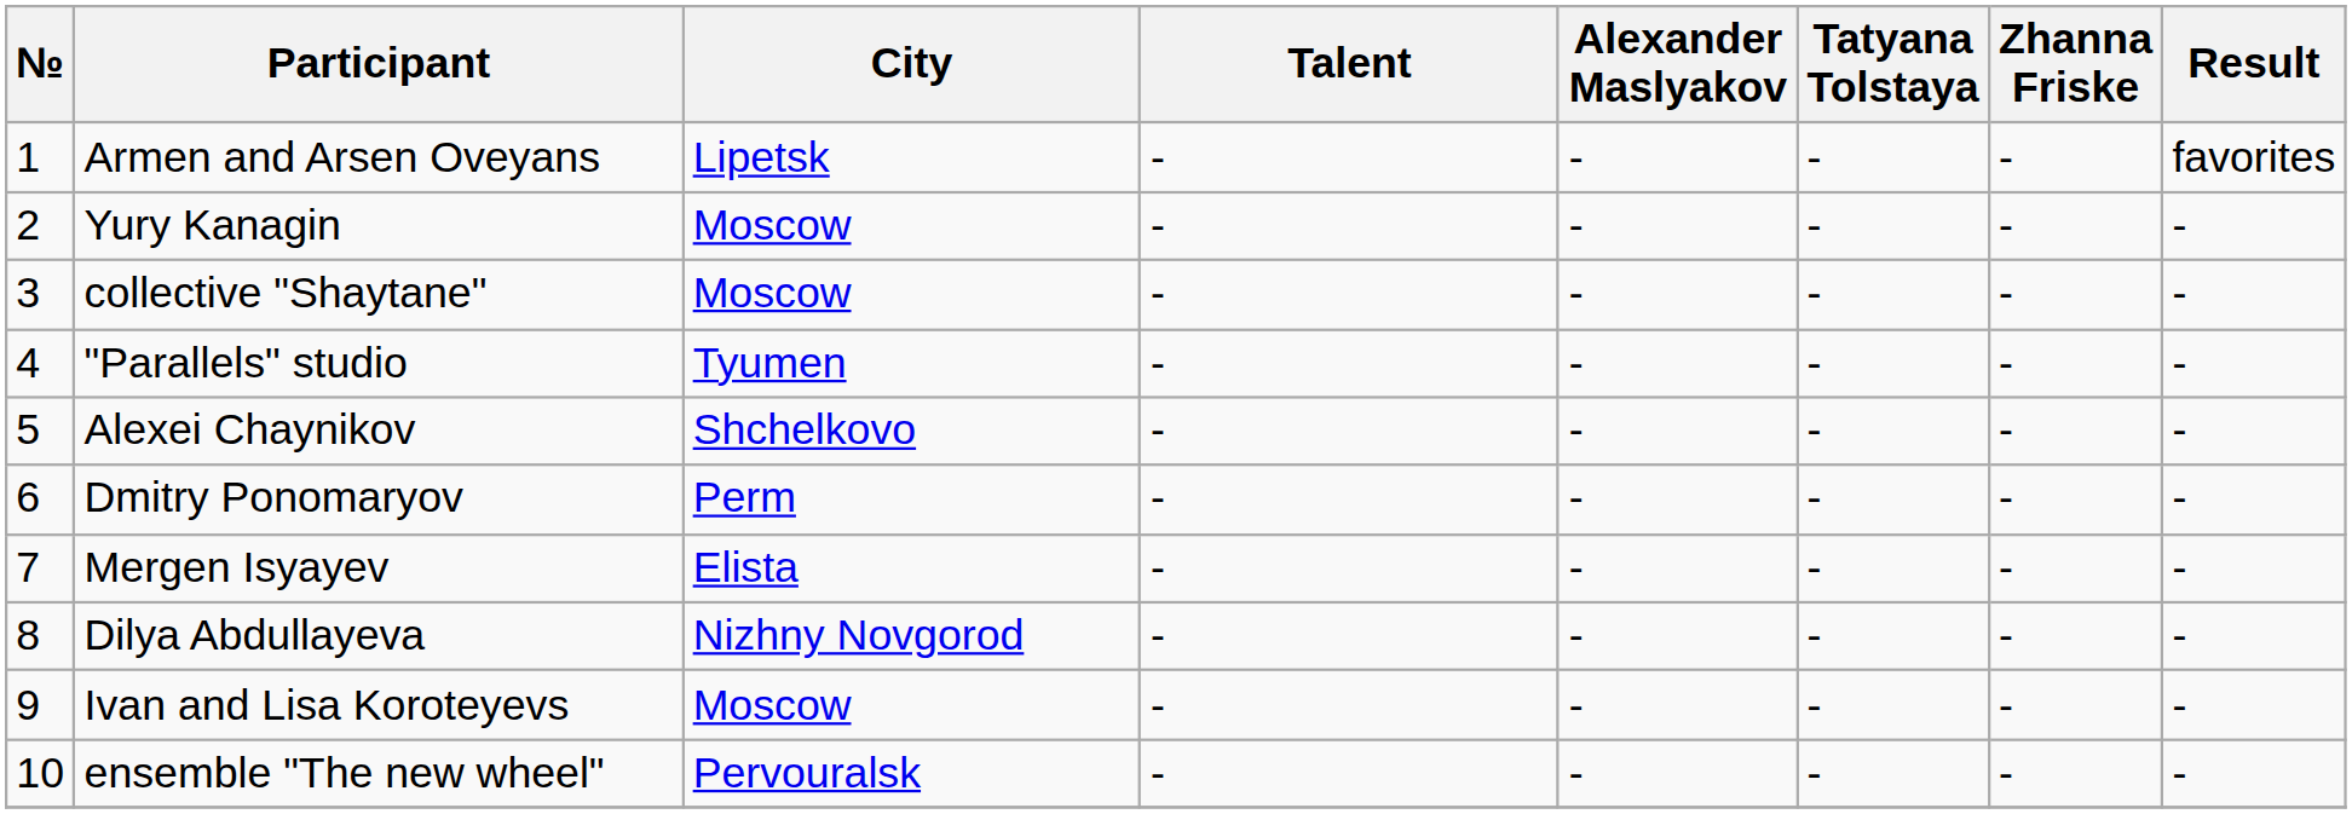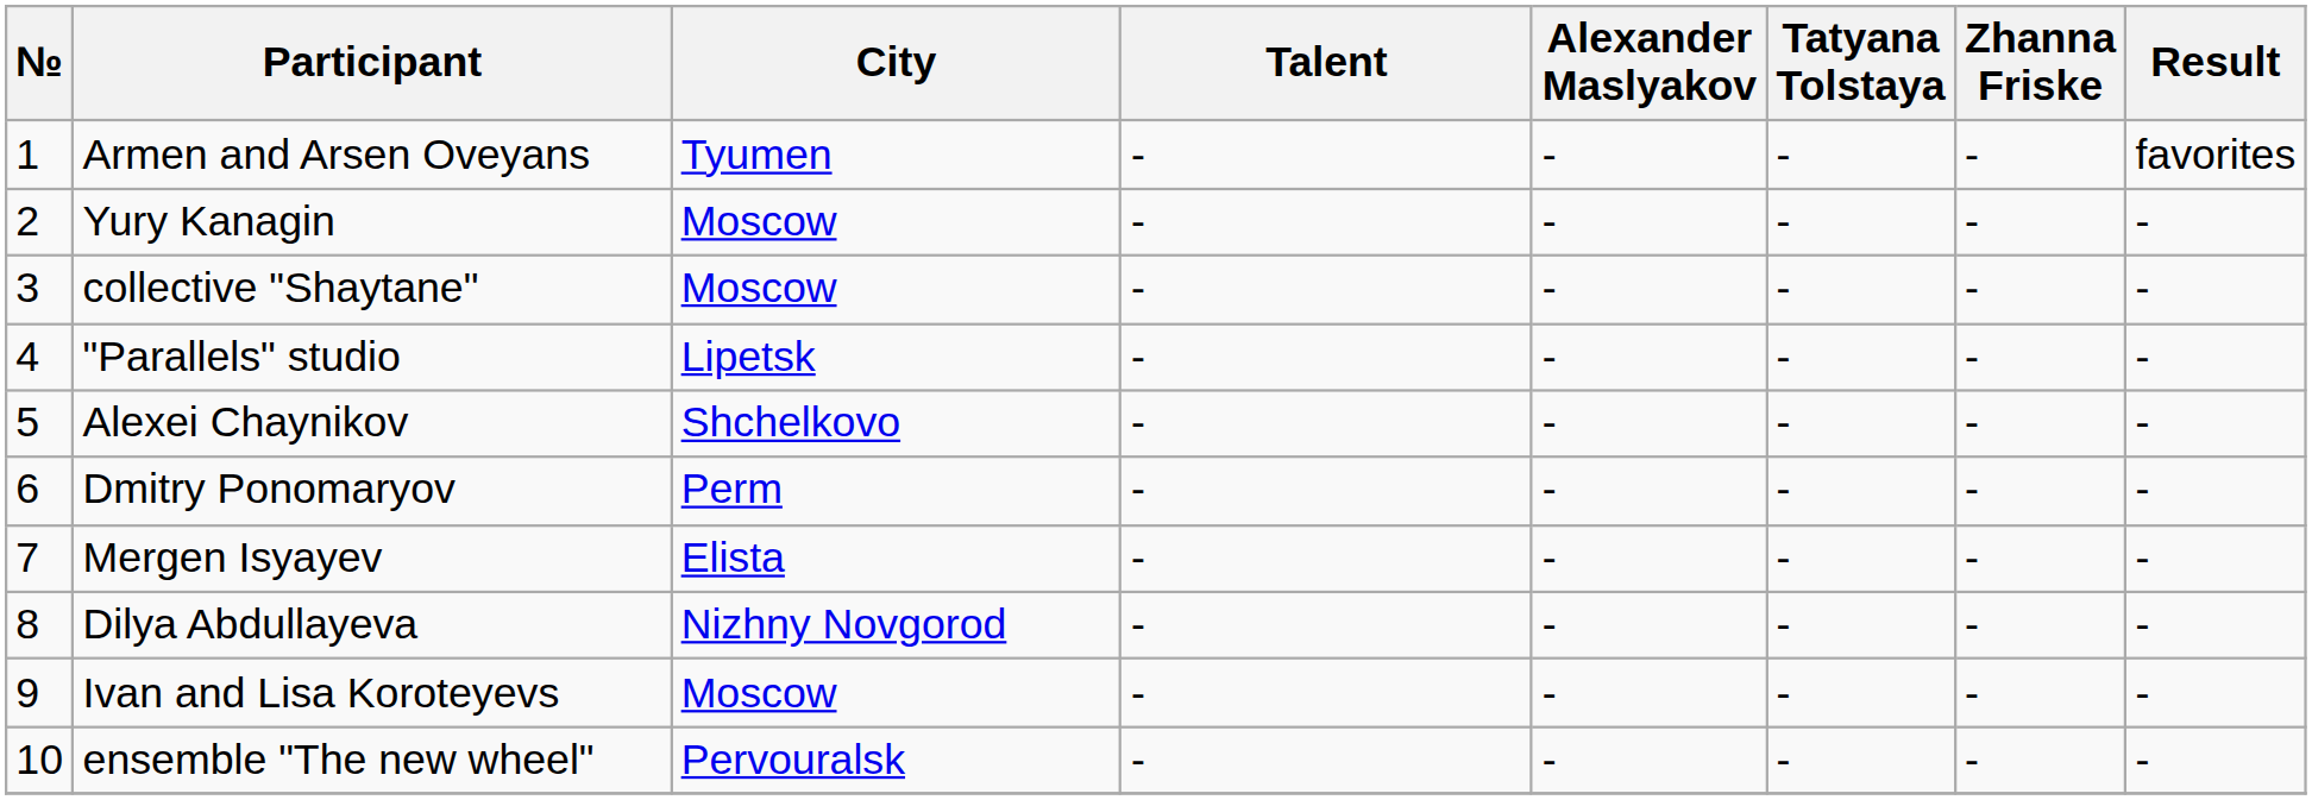Armen and Arsen Oveyans | City: Lipetsk -> Tyumen
"Parallels" studio | City: Tyumen -> Lipetsk
